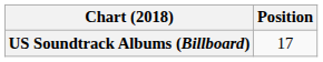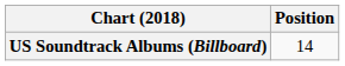US Soundtrack Albums (Billboard) | Position: 17 -> 14
